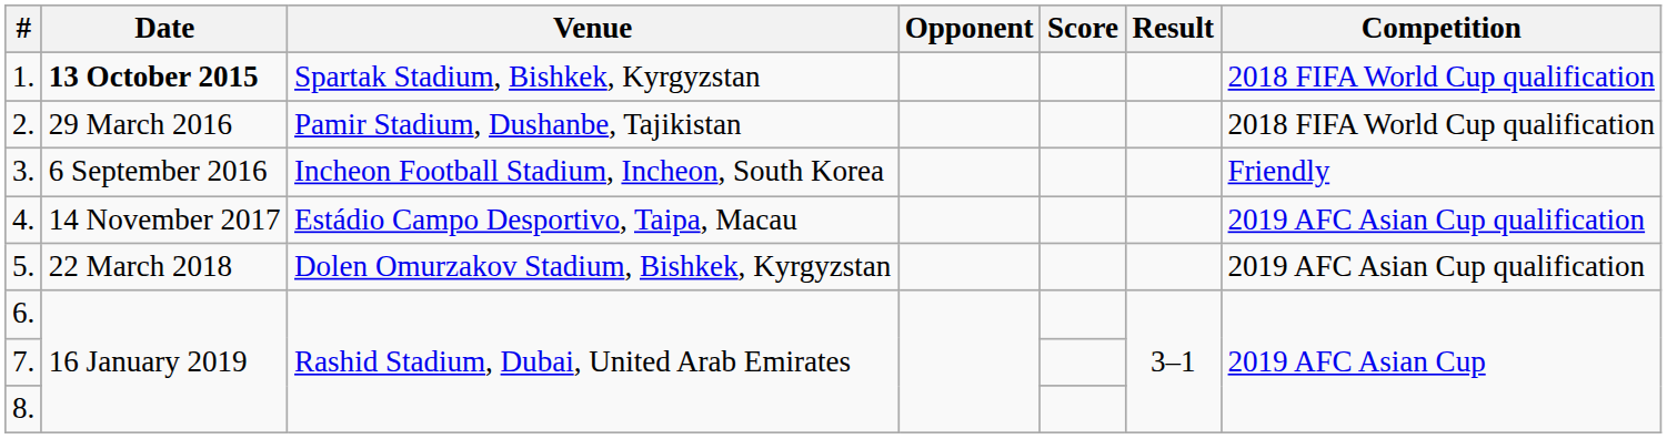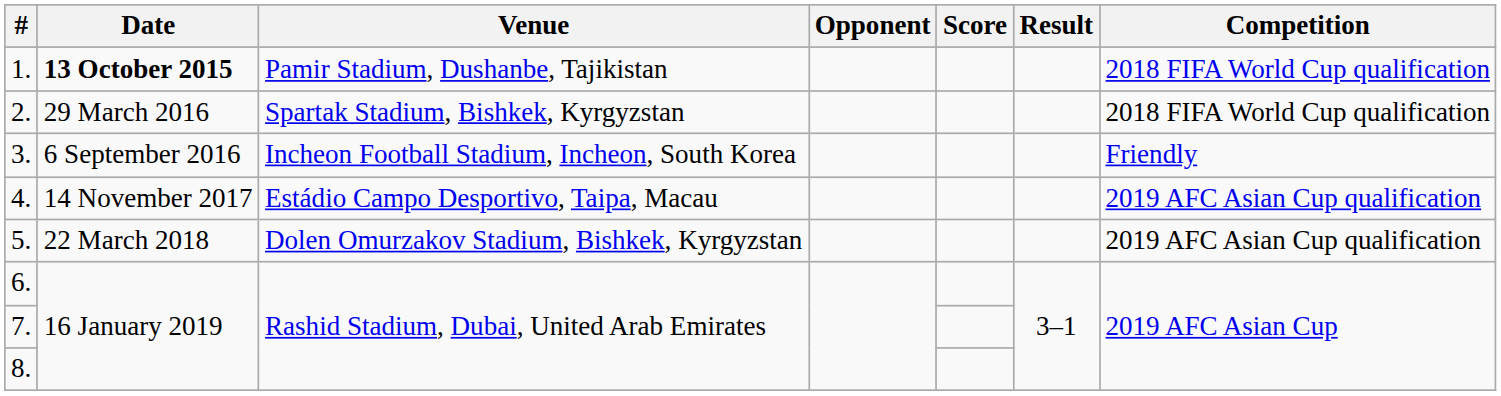1. | Venue: Spartak Stadium, Bishkek, Kyrgyzstan -> Pamir Stadium, Dushanbe, Tajikistan
2. | Venue: Pamir Stadium, Dushanbe, Tajikistan -> Spartak Stadium, Bishkek, Kyrgyzstan
